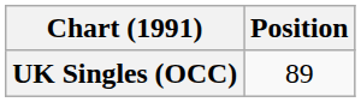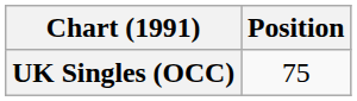UK Singles (OCC) | Position: 89 -> 75
